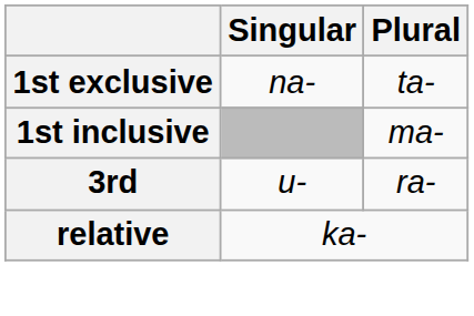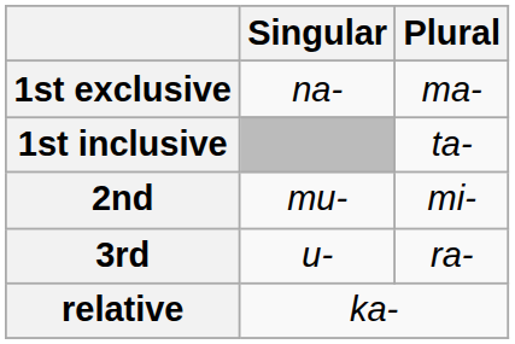1st exclusive | Plural: ta- -> ma-
1st inclusive | Plural: ma- -> ta-
+ row: 2nd | mu- | mi-
